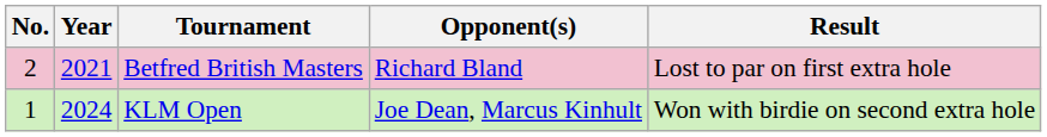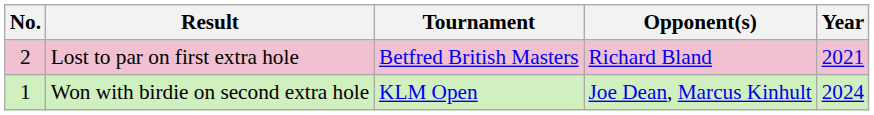columns swapped: Year <-> Result
